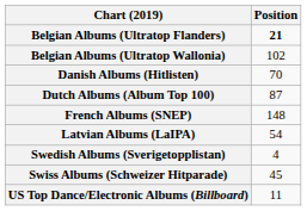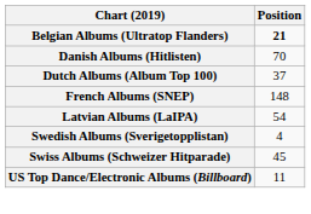- row: Belgian Albums (Ultratop Wallonia) | 102
Dutch Albums (Album Top 100) | Position: 87 -> 37
